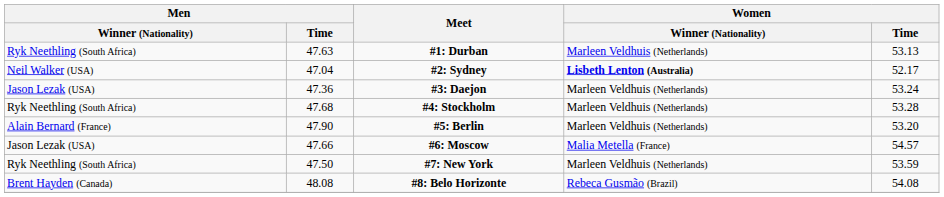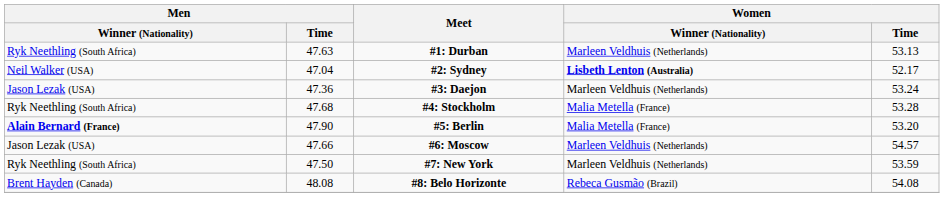#4: Stockholm | Women / Winner (Nationality): Marleen Veldhuis (Netherlands) -> Malia Metella (France)
#5: Berlin | Men / Winner (Nationality): normal -> bold
#5: Berlin | Women / Winner (Nationality): Marleen Veldhuis (Netherlands) -> Malia Metella (France)
#6: Moscow | Women / Winner (Nationality): Malia Metella (France) -> Marleen Veldhuis (Netherlands)
